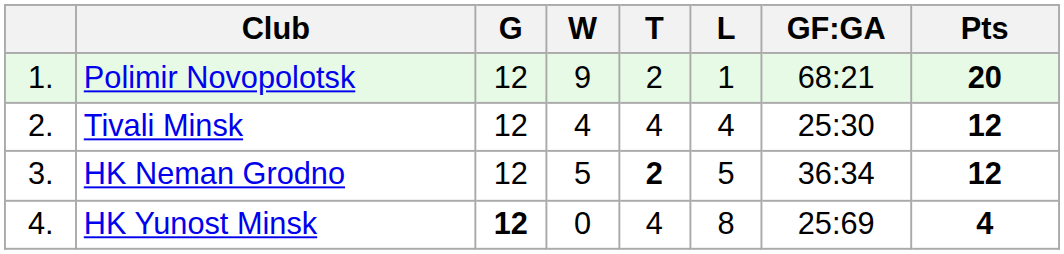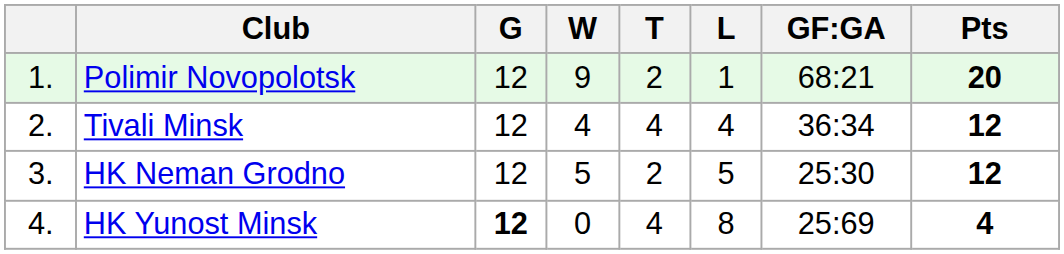Tivali Minsk | GF:GA: 25:30 -> 36:34
HK Neman Grodno | T: bold -> normal
HK Neman Grodno | GF:GA: 36:34 -> 25:30
